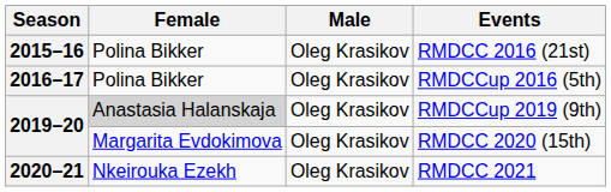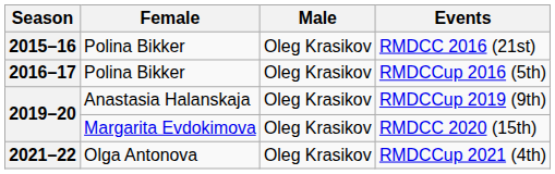RMDCCup 2019 (9th) | Female: lightgrey background -> no background
- row: 2020–21 | Nkeirouka Ezekh | Oleg Krasikov | RMDCC 2021
+ row: 2021–22 | Olga Antonova | Oleg Krasikov | RMDCCup 2021 (4th)
